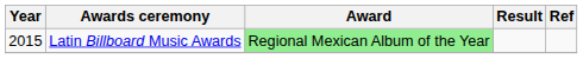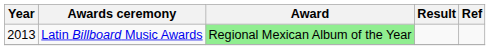Latin Billboard Music Awards | Year: 2015 -> 2013
